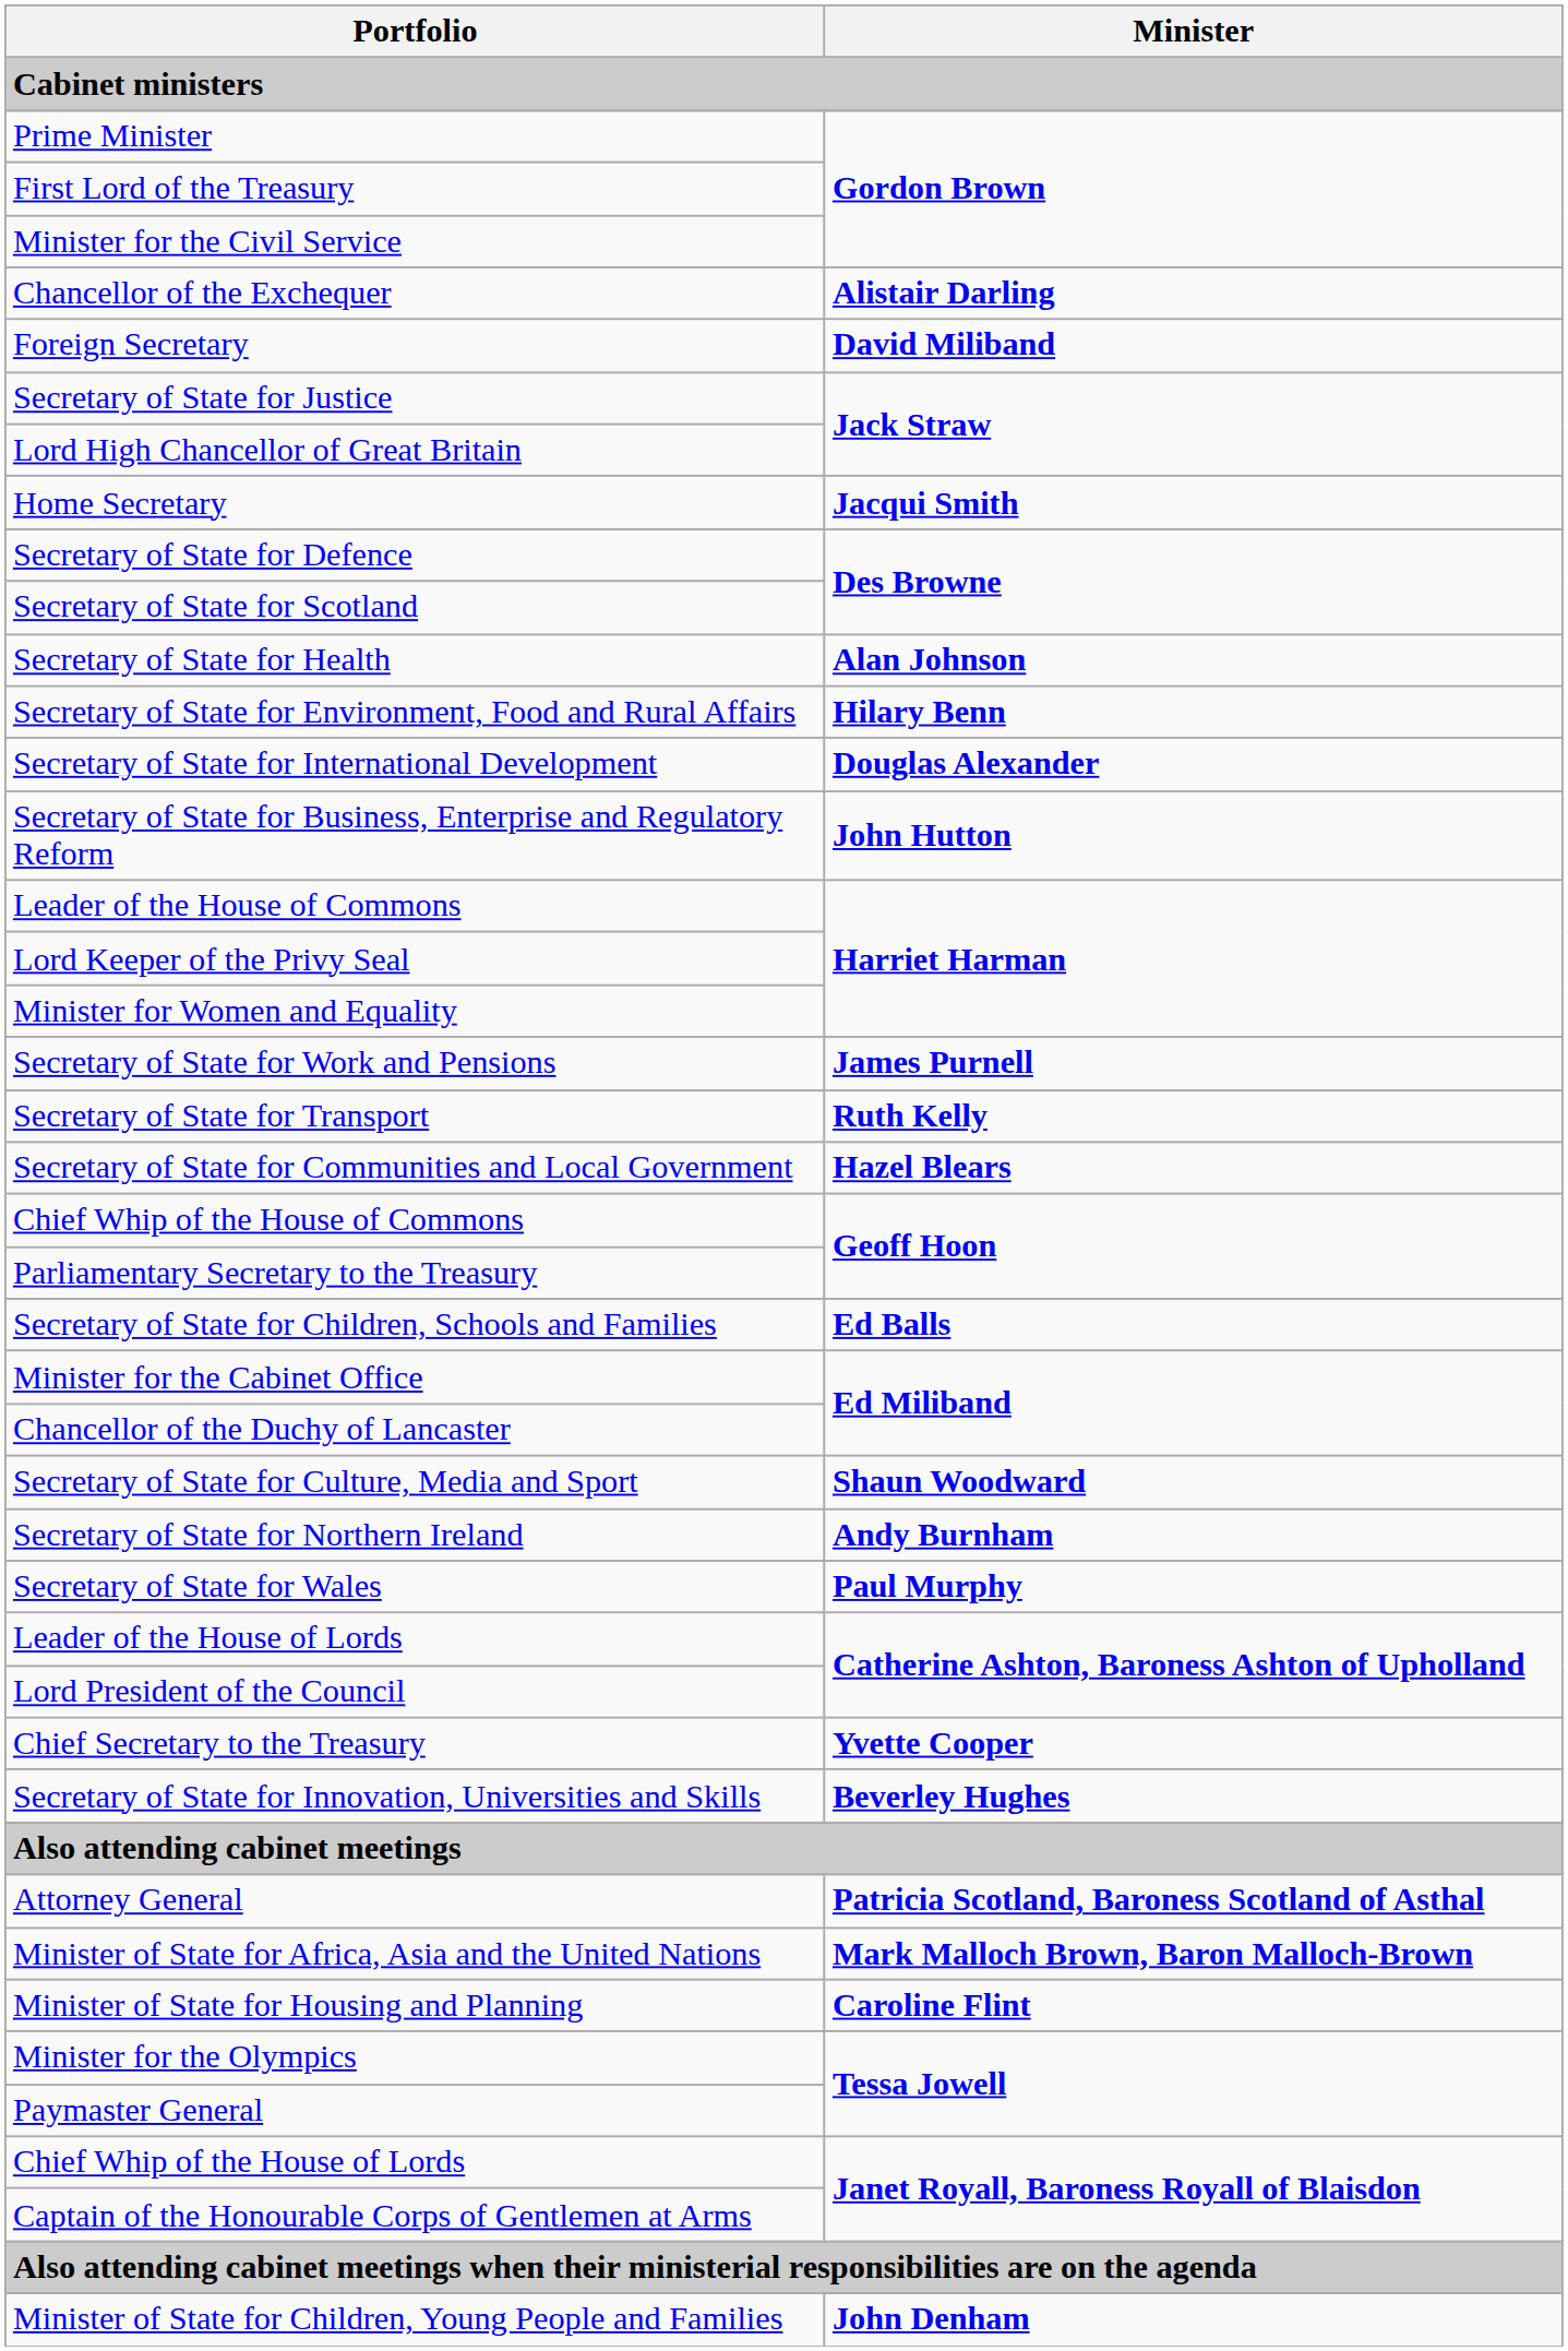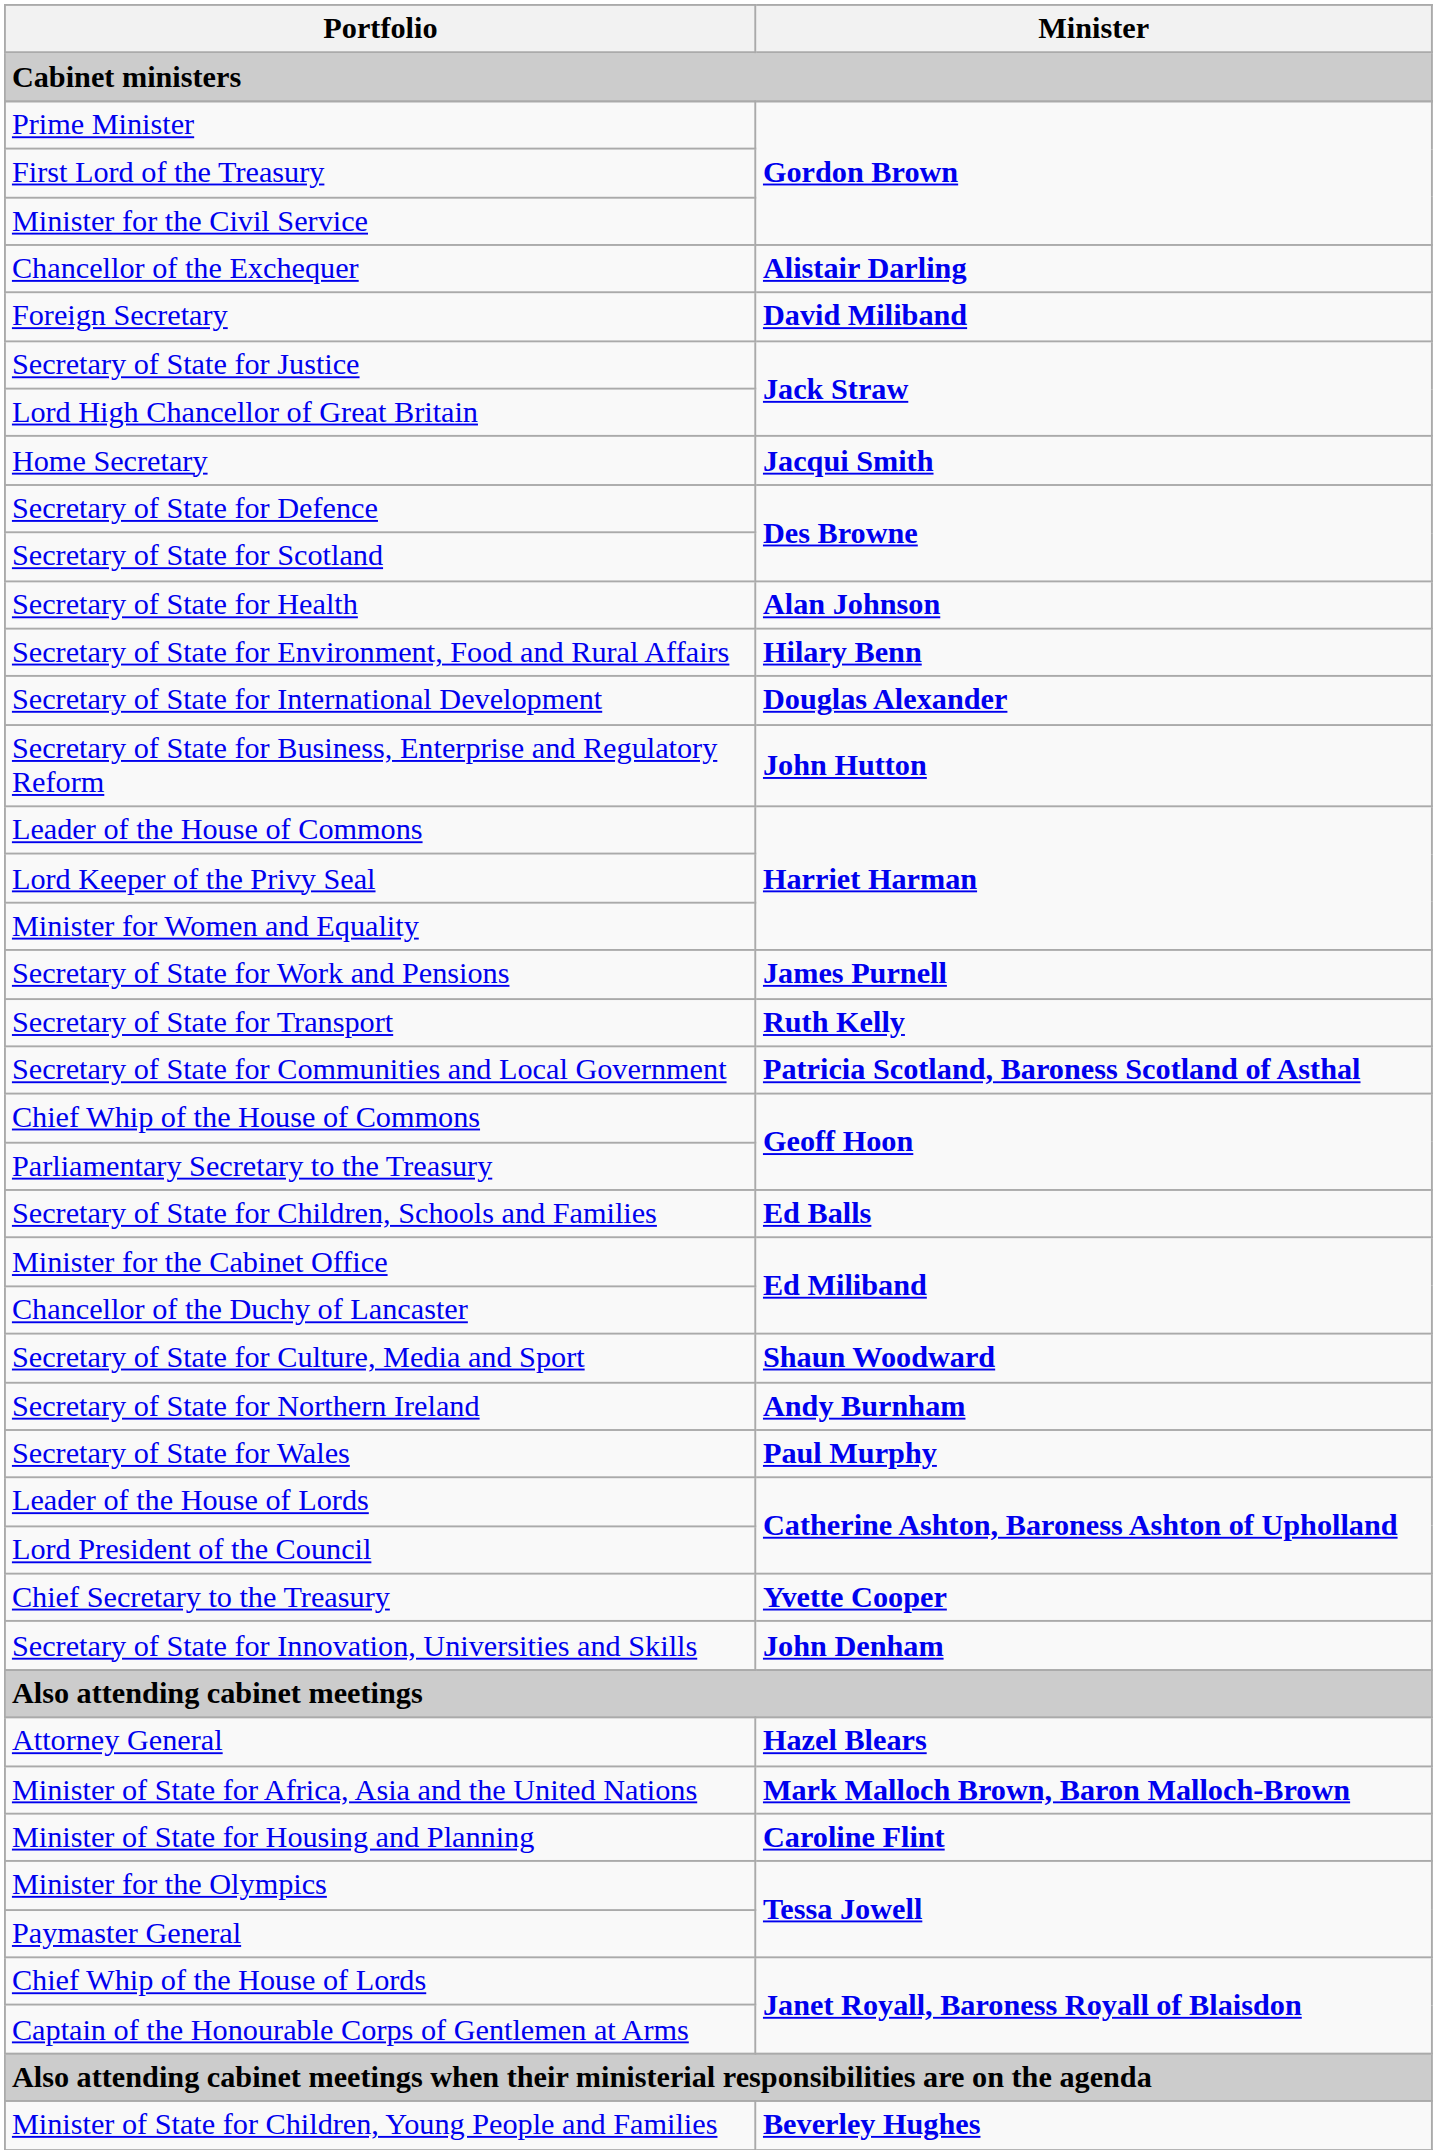Secretary of State for Communities and Local Government | Minister: Hazel Blears -> Patricia Scotland, Baroness Scotland of Asthal
Secretary of State for Innovation, Universities and Skills | Minister: Beverley Hughes -> John Denham
Attorney General | Minister: Patricia Scotland, Baroness Scotland of Asthal -> Hazel Blears
Minister of State for Children, Young People and Families | Minister: John Denham -> Beverley Hughes
